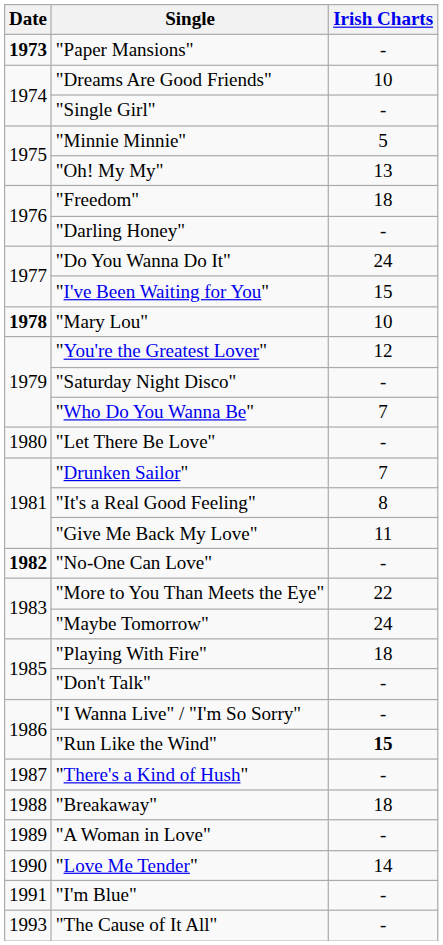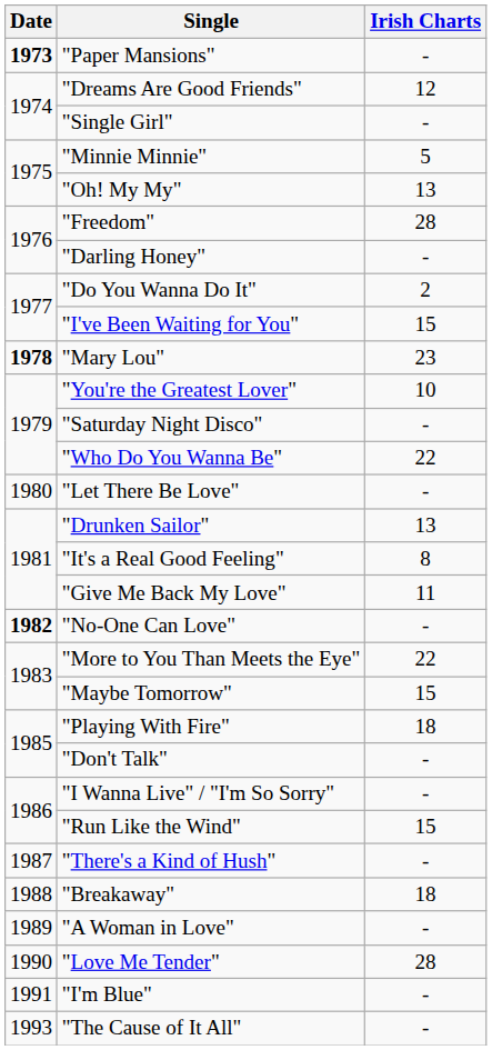"Dreams Are Good Friends" | Irish Charts: 10 -> 12
"Freedom" | Irish Charts: 18 -> 28
"Do You Wanna Do It" | Irish Charts: 24 -> 2
"Mary Lou" | Irish Charts: 10 -> 23
"You're the Greatest Lover" | Irish Charts: 12 -> 10
"Who Do You Wanna Be" | Irish Charts: 7 -> 22
"Drunken Sailor" | Irish Charts: 7 -> 13
"Maybe Tomorrow" | Irish Charts: 24 -> 15
"Run Like the Wind" | Irish Charts: bold -> normal
"Love Me Tender" | Irish Charts: 14 -> 28
